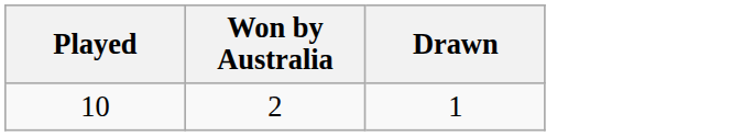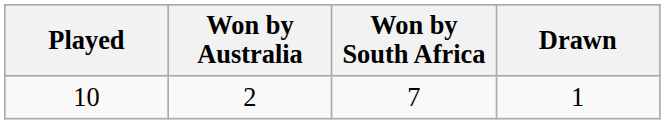+ column: Won by South Africa | 7
